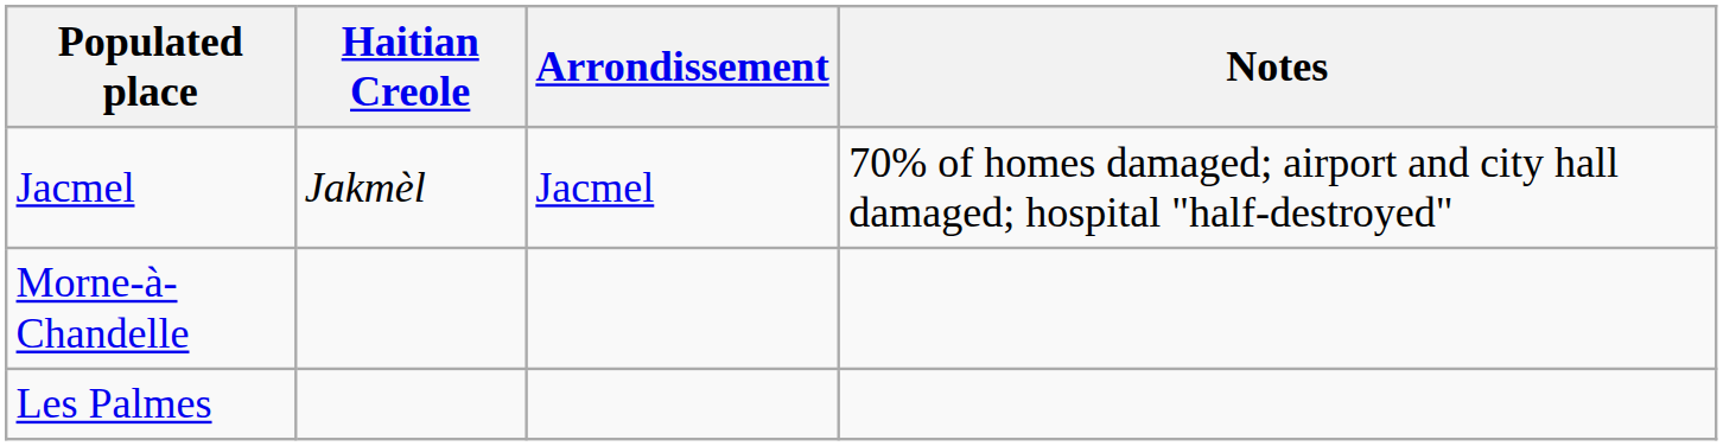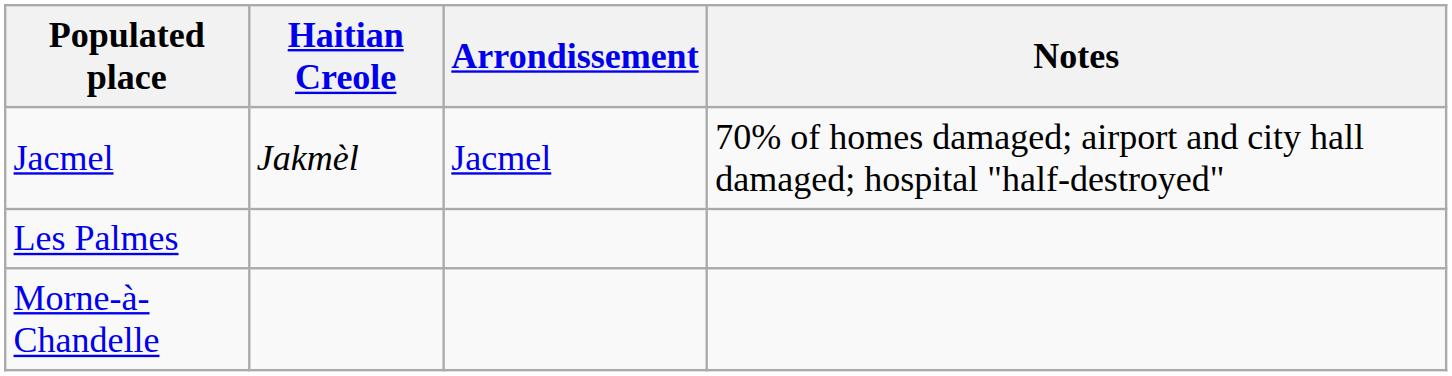rows swapped: Les Palmes <-> Morne-à-Chandelle
